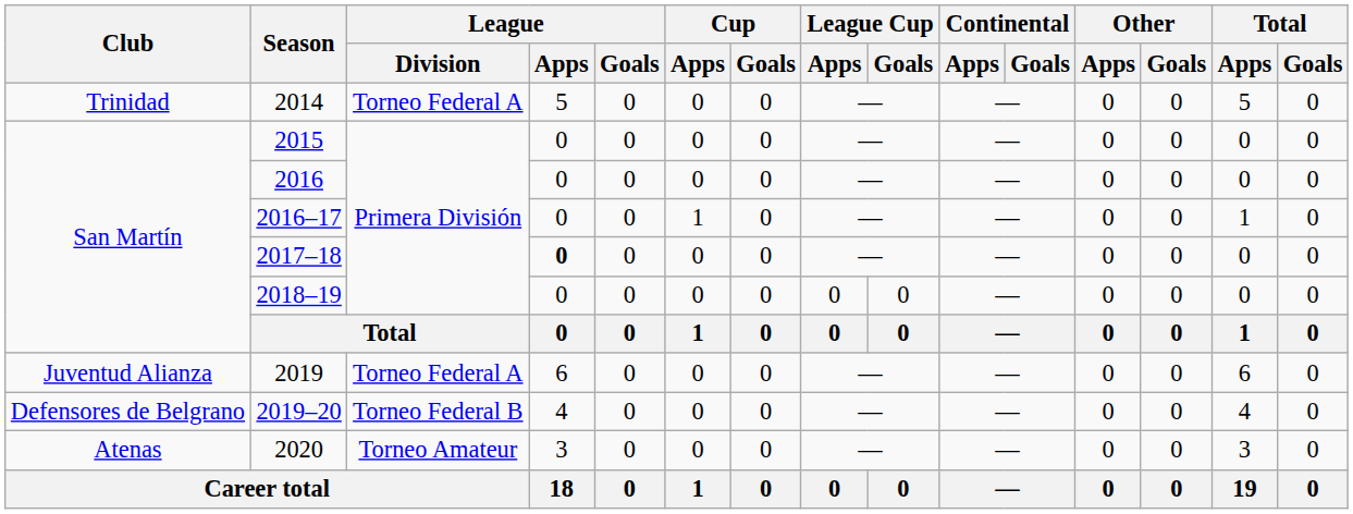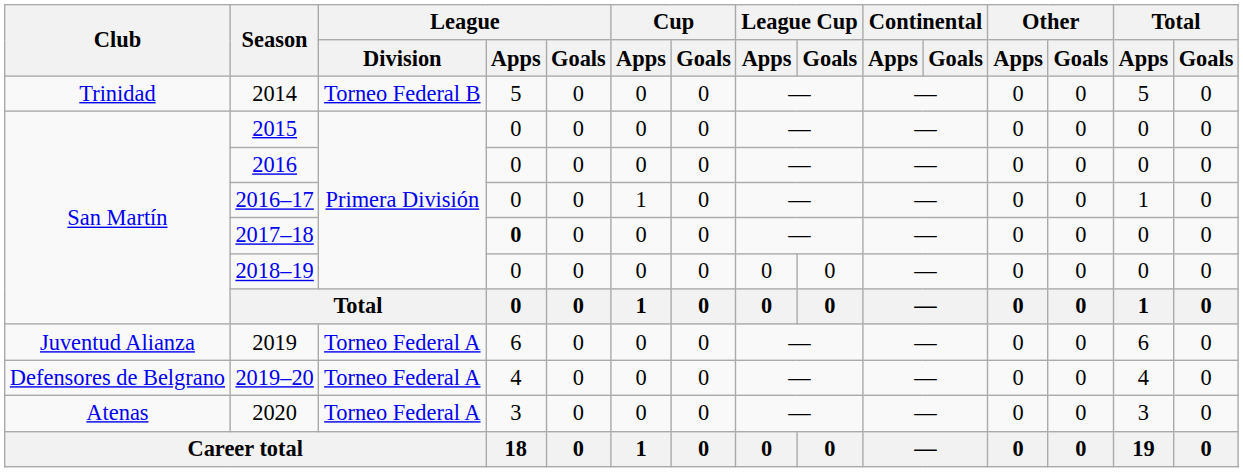2014 | League / Division: Torneo Federal A -> Torneo Federal B
2019–20 | League / Division: Torneo Federal B -> Torneo Federal A
2020 | League / Division: Torneo Amateur -> Torneo Federal A
